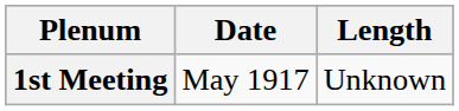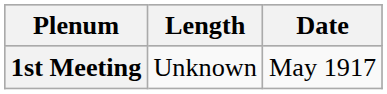columns swapped: Date <-> Length
